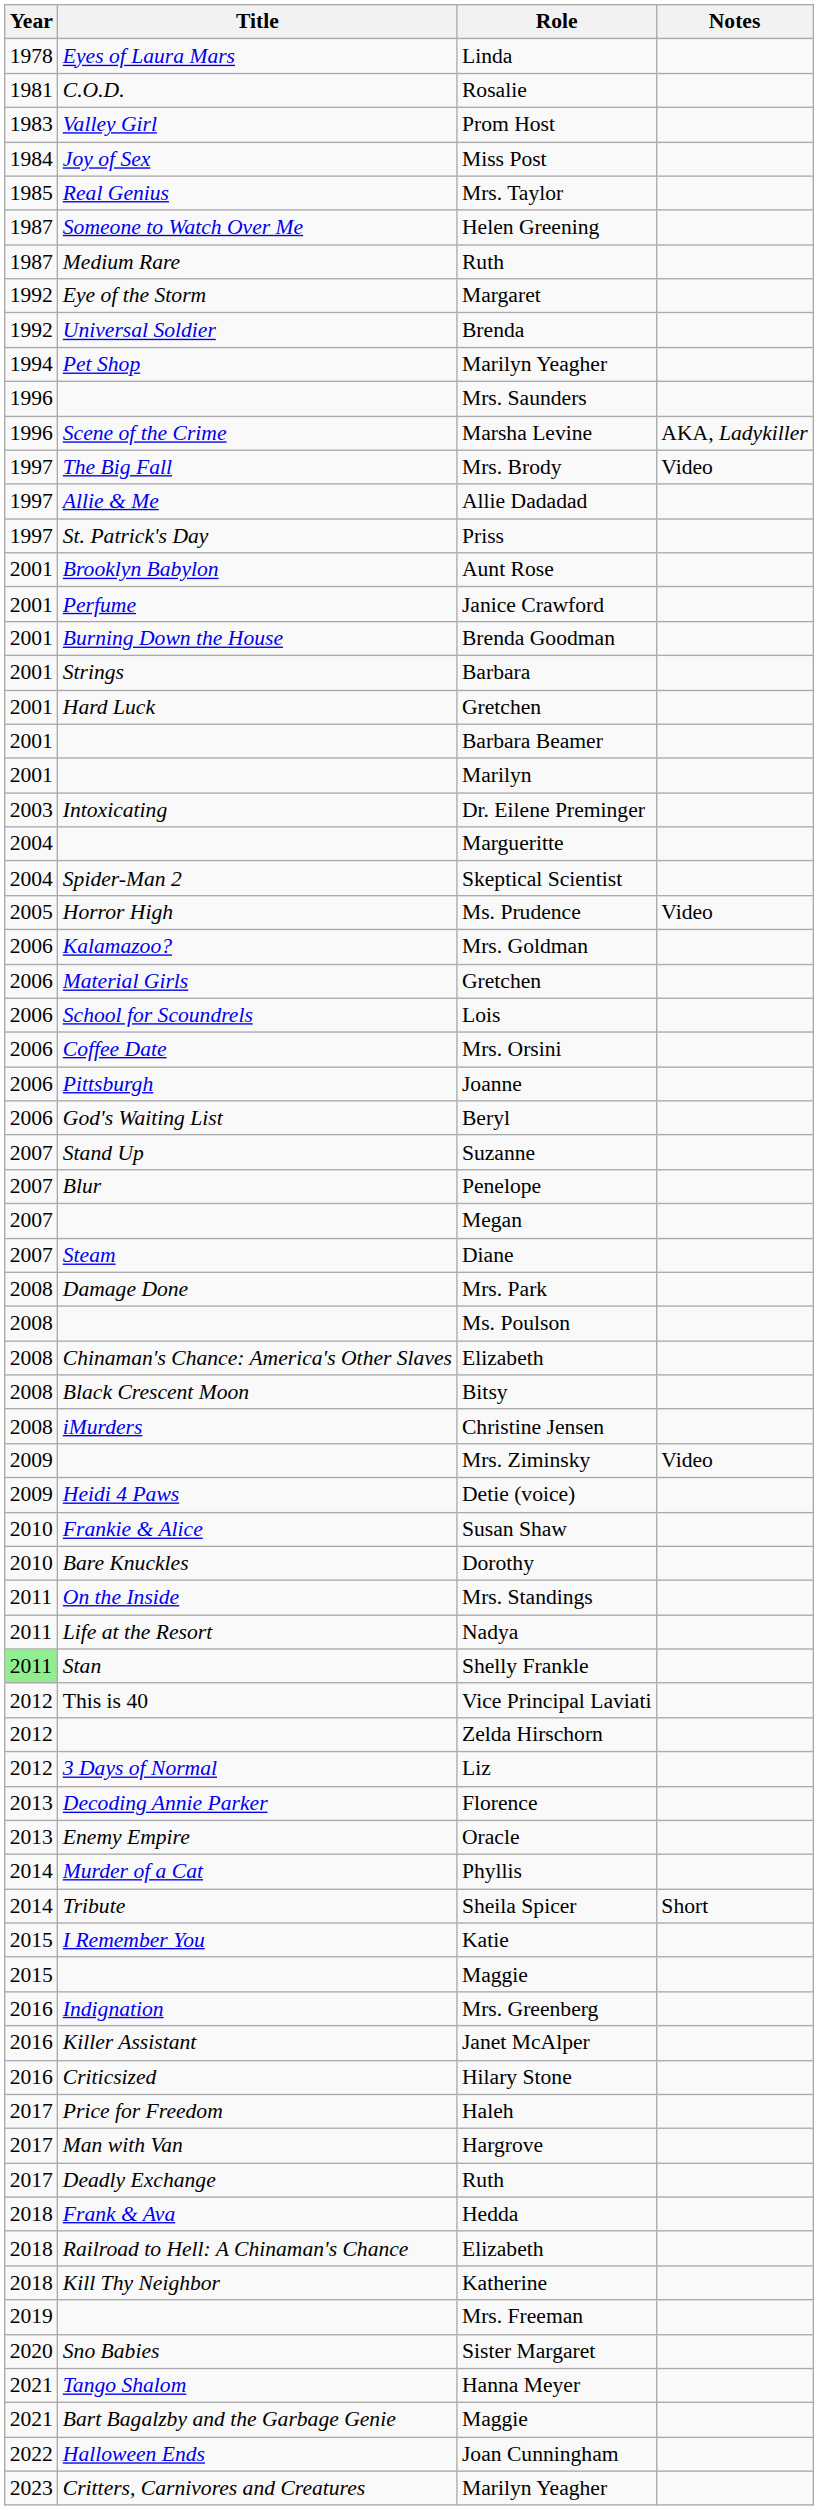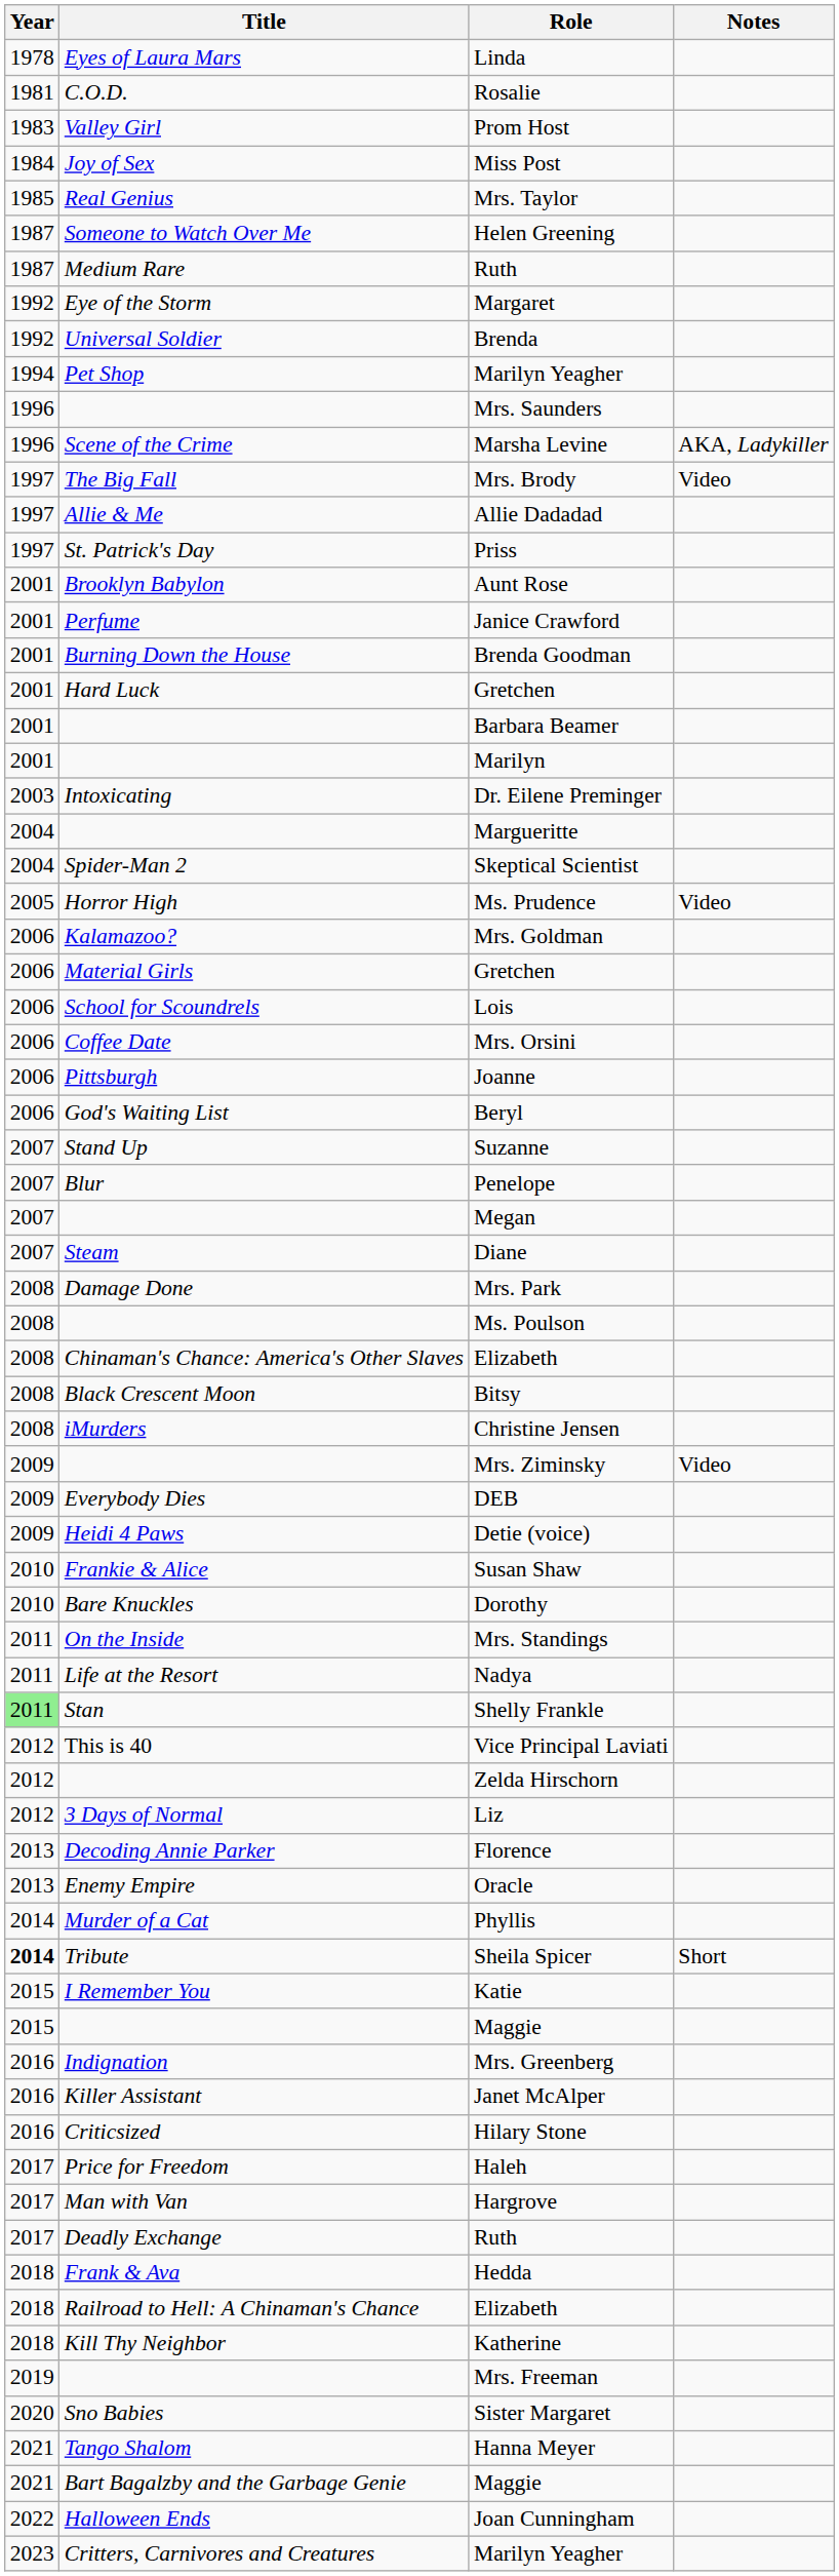- row: 2001 | Strings | Barbara
+ row: 2009 | Everybody Dies | DEB
Sheila Spicer | Year: normal -> bold
